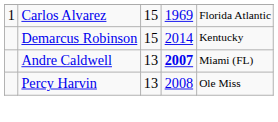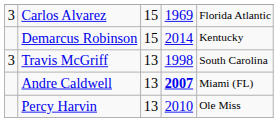Carlos Alvarez | column 1: 1 -> 3
+ row: 3 | Travis McGriff | 13 | 1998 | South Carolina
Percy Harvin | column 4: 2008 -> 2010
